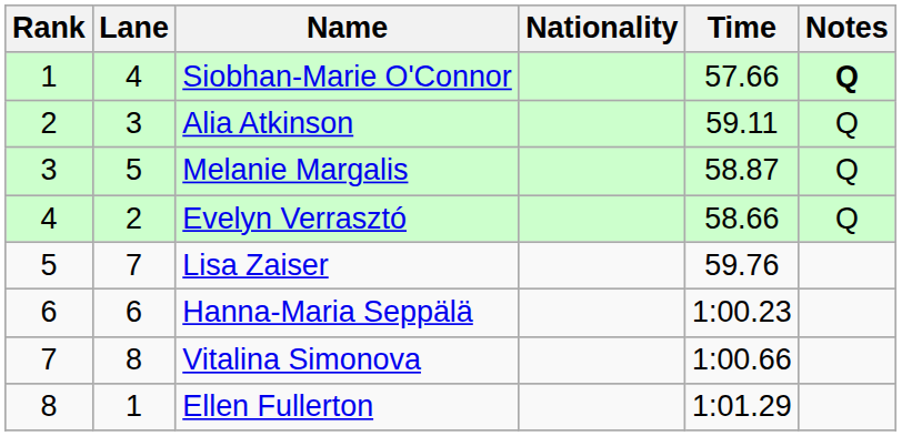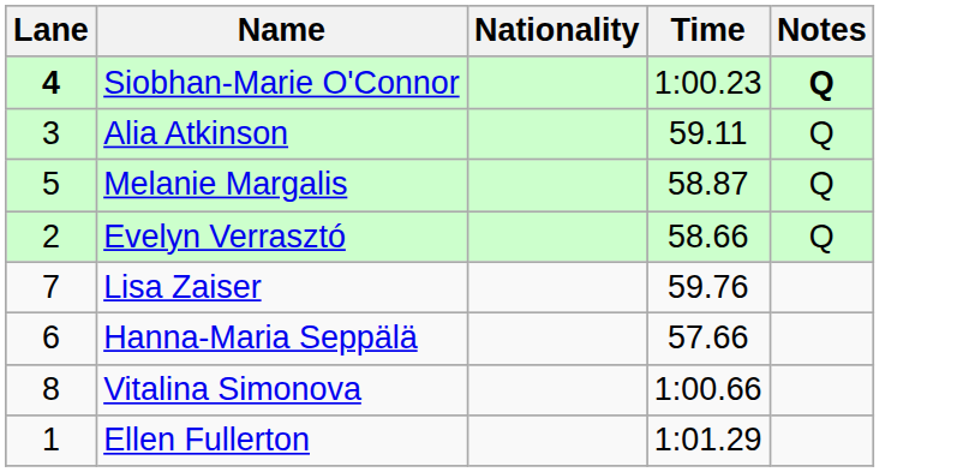- column: Rank | 1 | 2 | 3 | 4 | 5 | 6 | 7 | 8
Siobhan-Marie O'Connor | Lane: normal -> bold
Siobhan-Marie O'Connor | Time: 57.66 -> 1:00.23
Hanna-Maria Seppälä | Time: 1:00.23 -> 57.66
